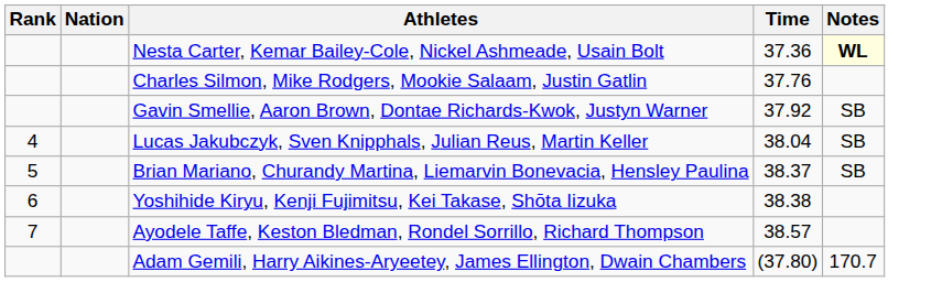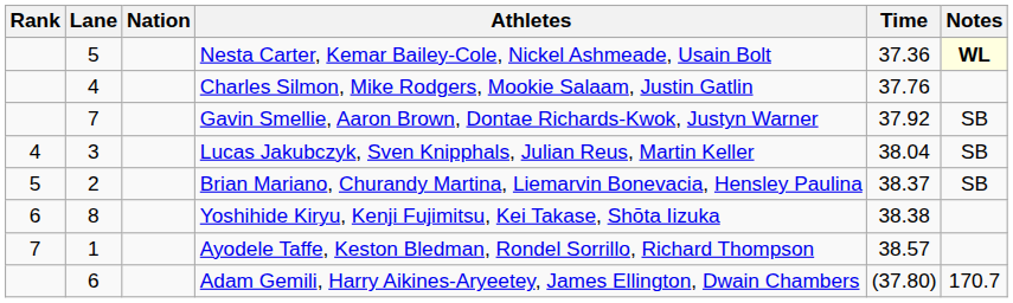+ column: Lane | 5 | 4 | 7 | 3 | 2 | 8 | 1 | 6
